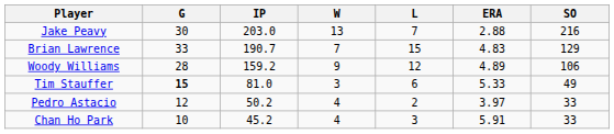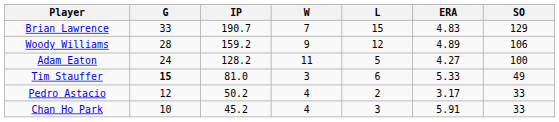- row: Jake Peavy | 30 | 203.0 | 13 | 7 | 2.88 | 216
+ row: Adam Eaton | 24 | 128.2 | 11 | 5 | 4.27 | 100
Pedro Astacio | ERA: 3.97 -> 3.17
